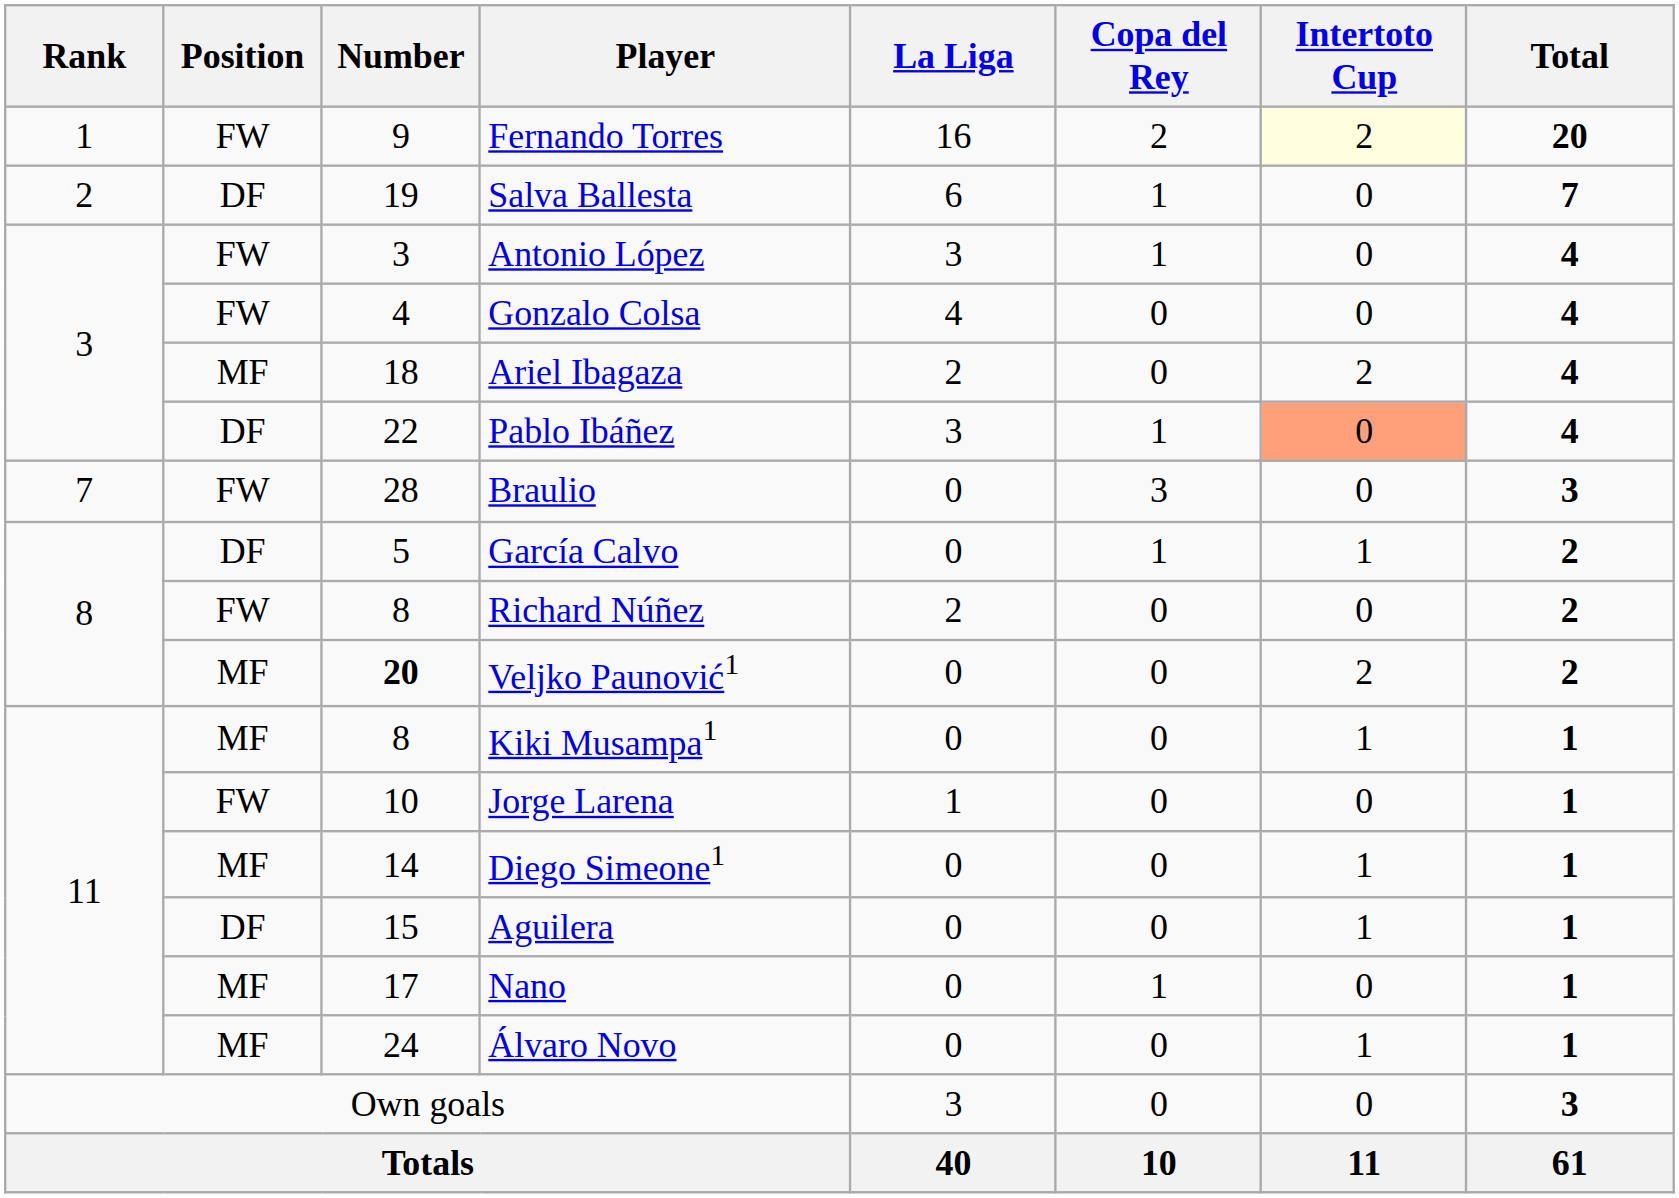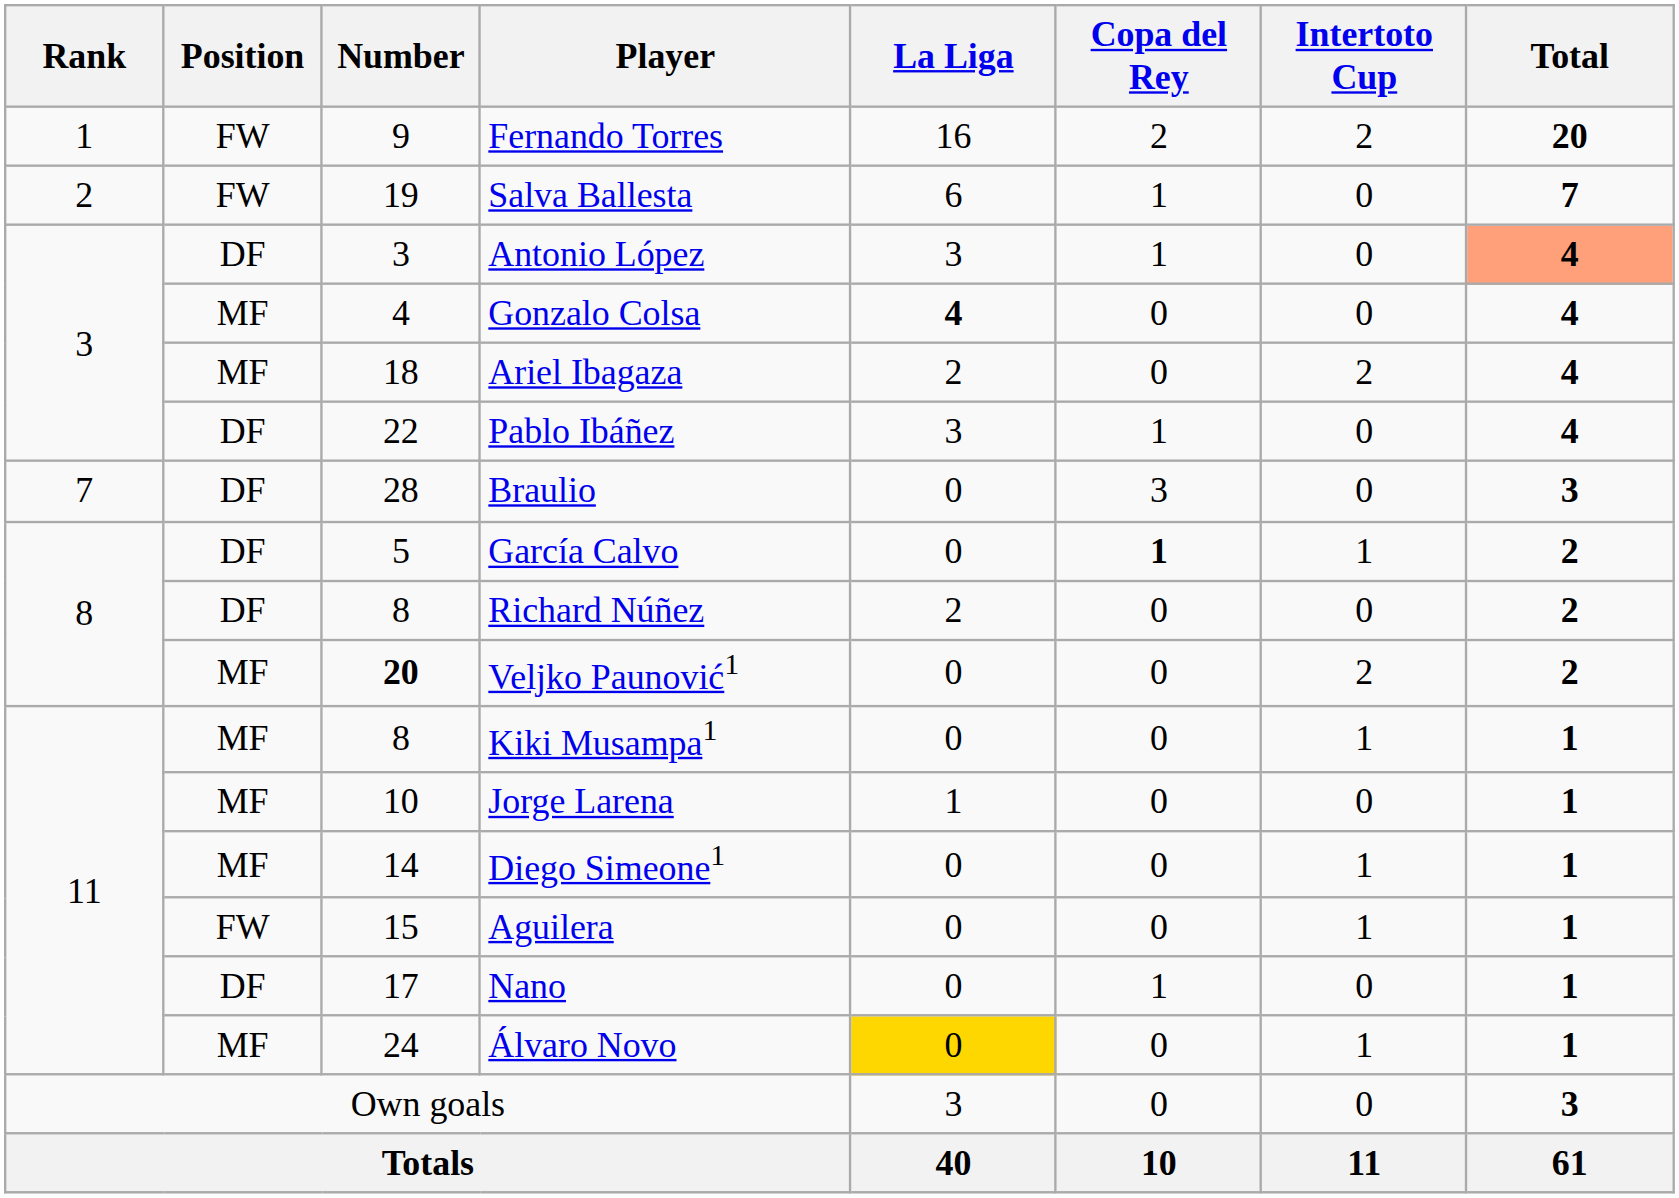Fernando Torres | Intertoto Cup: lightyellow background -> no background
Salva Ballesta | Position: DF -> FW
Antonio López | Position: FW -> DF
Antonio López | Total: no background -> lightsalmon background
Gonzalo Colsa | Position: FW -> MF
Gonzalo Colsa | La Liga: normal -> bold
Pablo Ibáñez | Intertoto Cup: lightsalmon background -> no background
Braulio | Position: FW -> DF
García Calvo | Copa del Rey: normal -> bold
Richard Núñez | Position: FW -> DF
Jorge Larena | Position: FW -> MF
Aguilera | Position: DF -> FW
Nano | Position: MF -> DF
Álvaro Novo | La Liga: no background -> gold background
